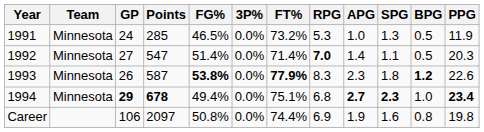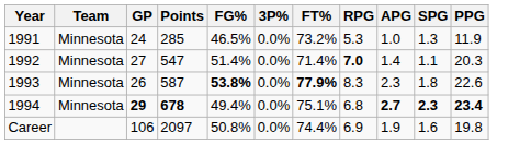- column: BPG | 0.5 | 0.5 | 1.2 | 1.0 | 0.8
